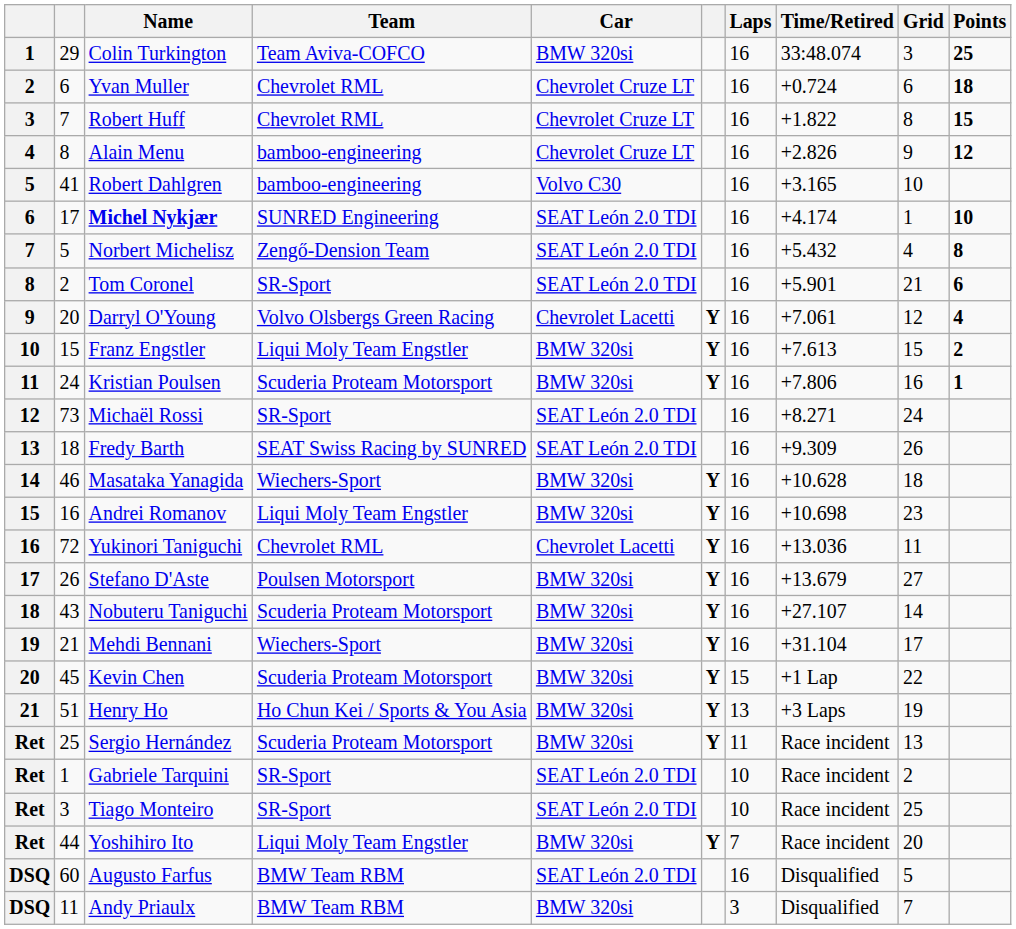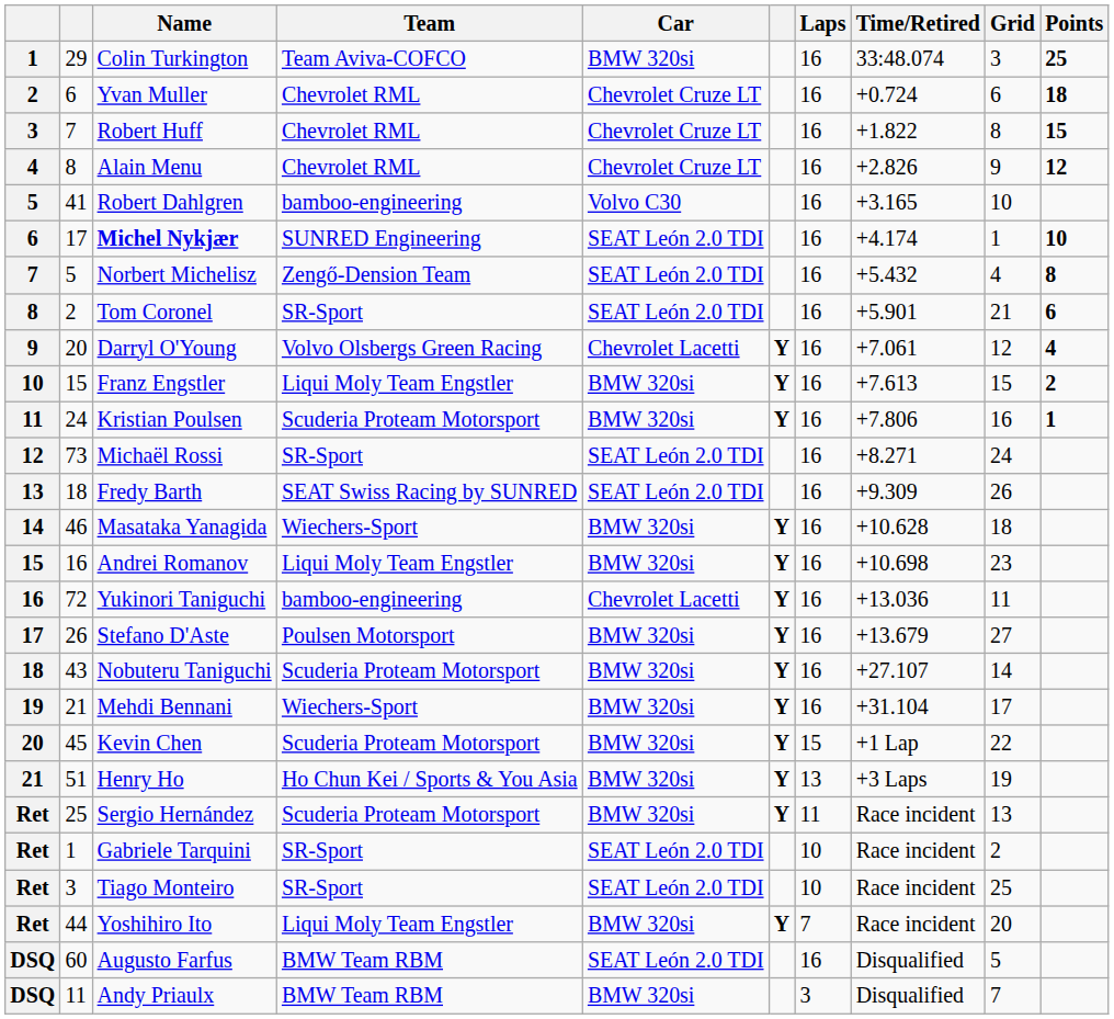Alain Menu | Team: bamboo-engineering -> Chevrolet RML
Yukinori Taniguchi | Team: Chevrolet RML -> bamboo-engineering
